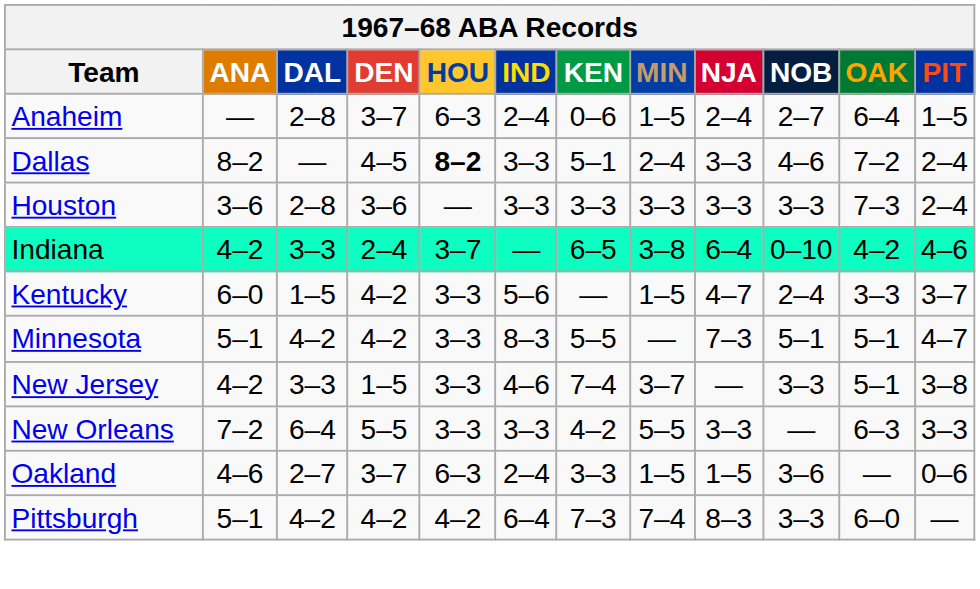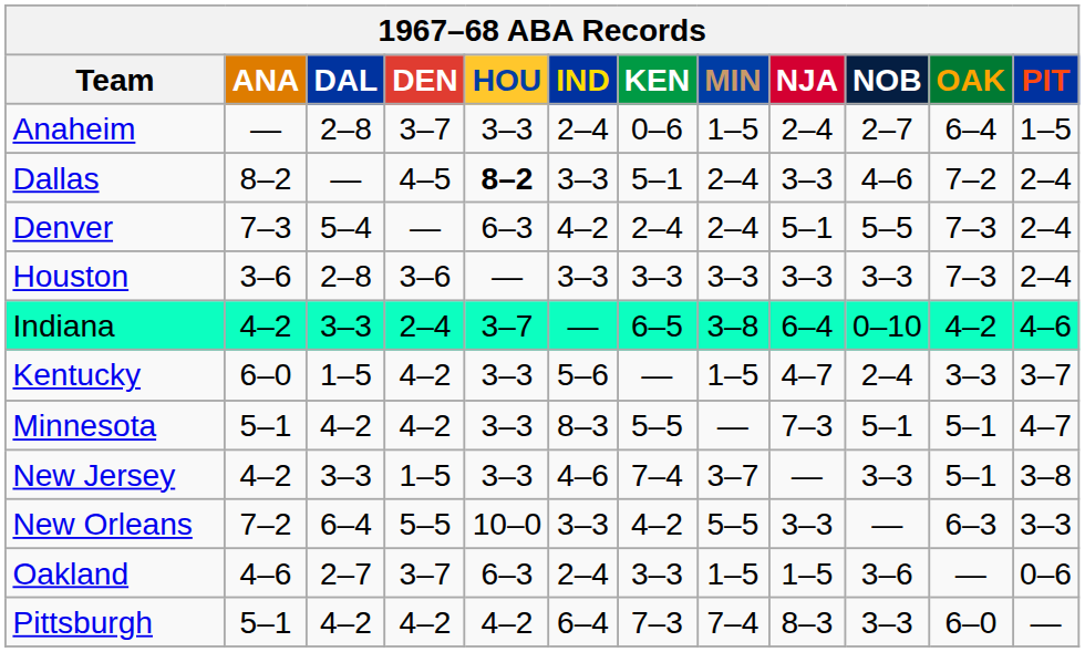Anaheim | HOU: 6–3 -> 3–3
+ row: Denver | 7–3 | 5–4 | — | 6–3 | 4–2 | 2–4 | 2–4 | 5–1 | 5–5 | 7–3 | 2–4
New Orleans | HOU: 3–3 -> 10–0
